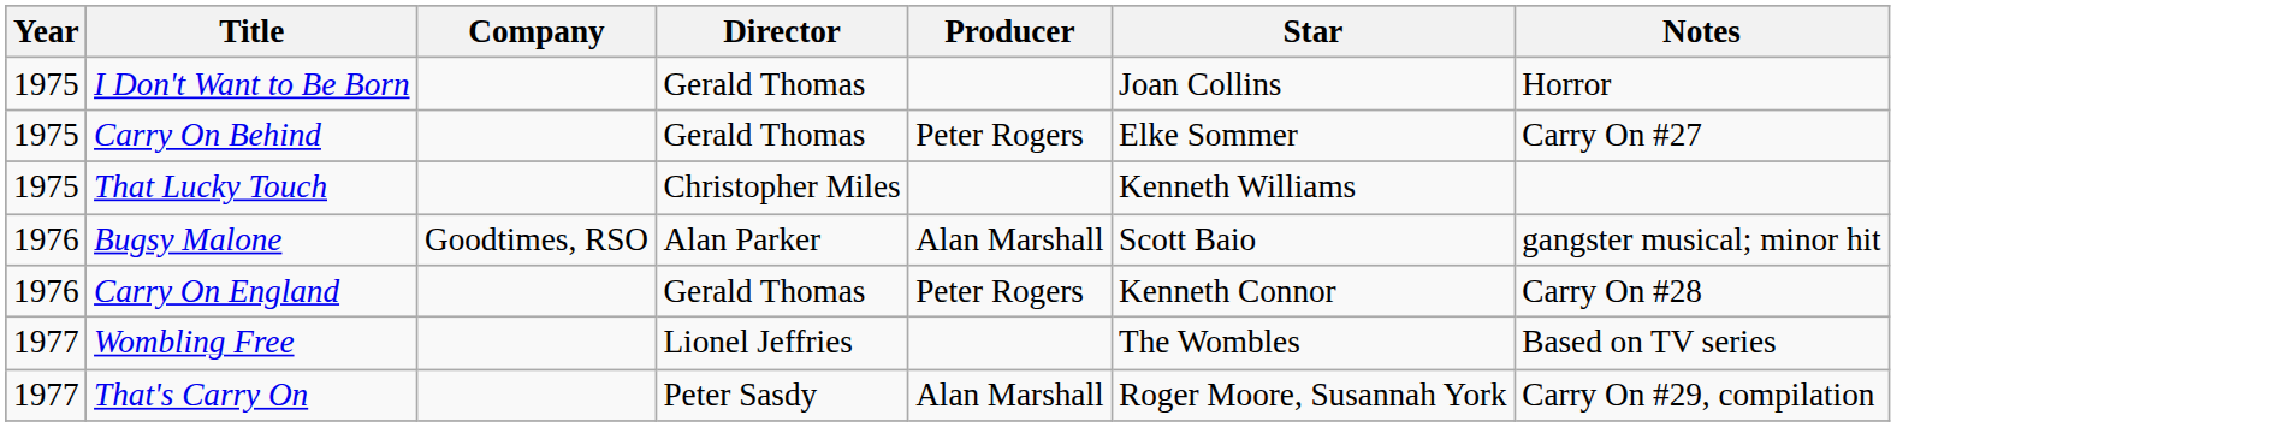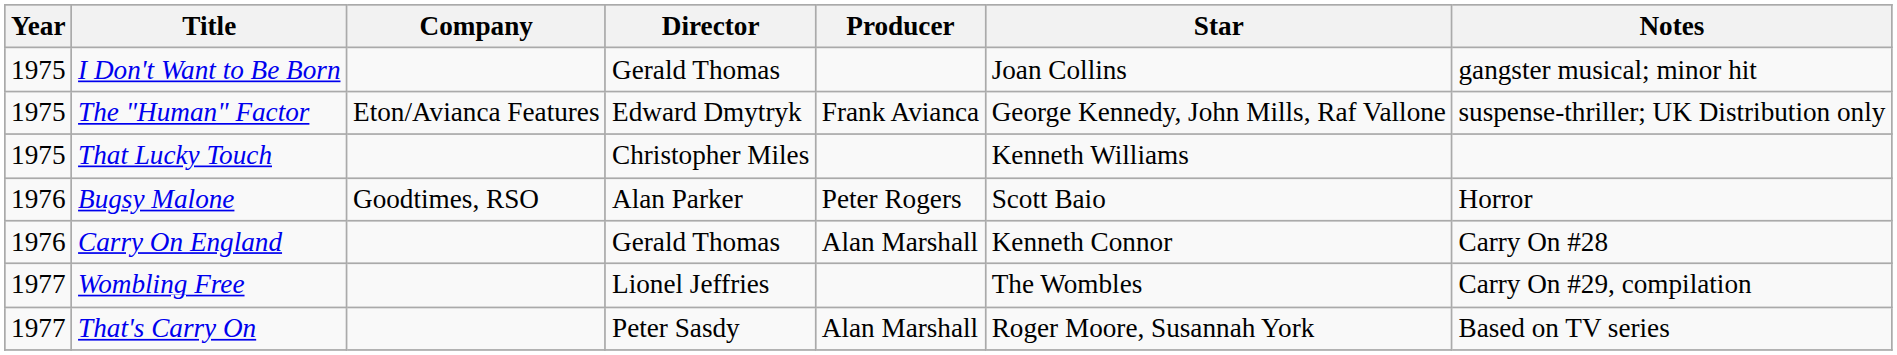I Don't Want to Be Born | Notes: Horror -> gangster musical; minor hit
- row: 1975 | Carry On Behind | Gerald Thomas | Peter Rogers | Elke Sommer | Carry On #27
+ row: 1975 | The "Human" Factor | Eton/Avianca Features | Edward Dmytryk | Frank Avianca | George Kennedy, John Mills, Raf Vallone | suspense-thriller; UK Distribution only
Bugsy Malone | Producer: Alan Marshall -> Peter Rogers
Bugsy Malone | Notes: gangster musical; minor hit -> Horror
Carry On England | Producer: Peter Rogers -> Alan Marshall
Wombling Free | Notes: Based on TV series -> Carry On #29, compilation
That's Carry On | Notes: Carry On #29, compilation -> Based on TV series
